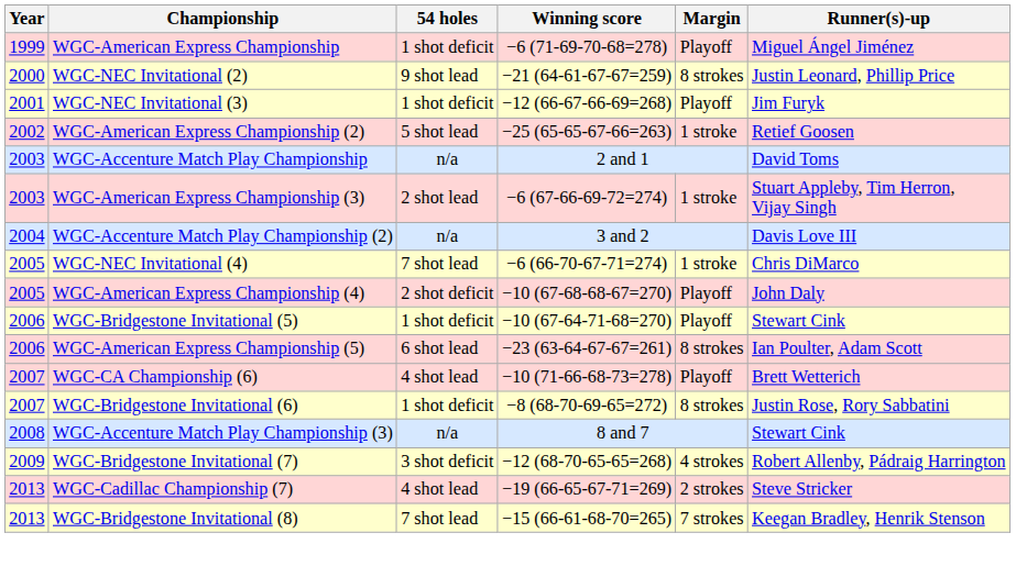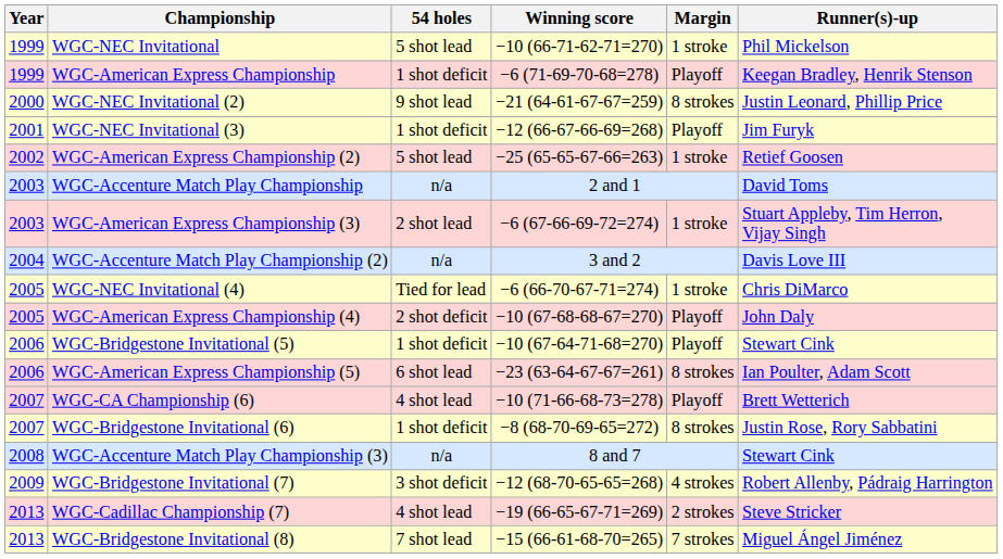+ row: 1999 | WGC-NEC Invitational | 5 shot lead | −10 (66-71-62-71=270) | 1 stroke | Phil Mickelson
WGC-American Express Championship | Runner(s)-up: Miguel Ángel Jiménez -> Keegan Bradley, Henrik Stenson
WGC-NEC Invitational (4) | 54 holes: 7 shot lead -> Tied for lead
WGC-Bridgestone Invitational (8) | Runner(s)-up: Keegan Bradley, Henrik Stenson -> Miguel Ángel Jiménez
